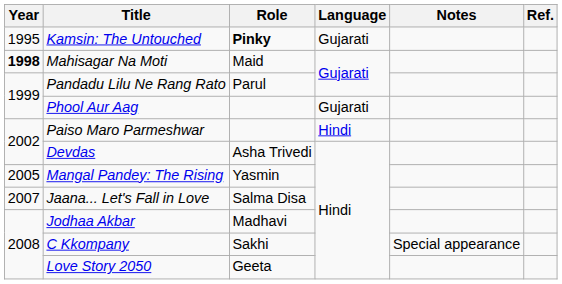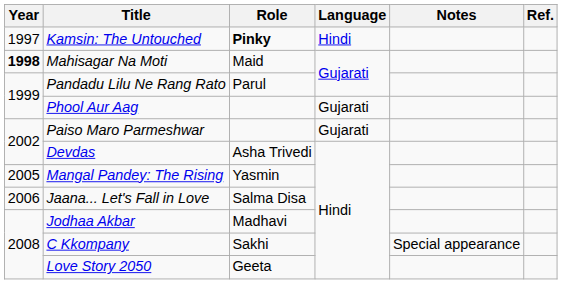Kamsin: The Untouched | Year: 1995 -> 1997
Kamsin: The Untouched | Language: Gujarati -> Hindi
Paiso Maro Parmeshwar | Language: Hindi -> Gujarati
Jaana... Let's Fall in Love | Year: 2007 -> 2006
